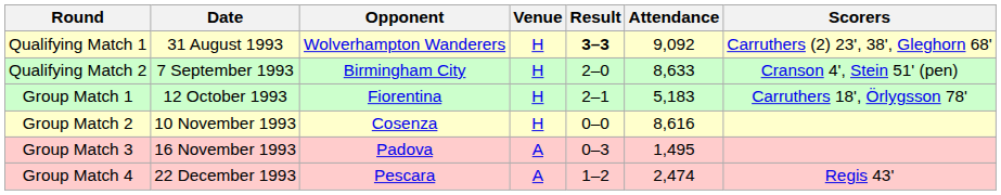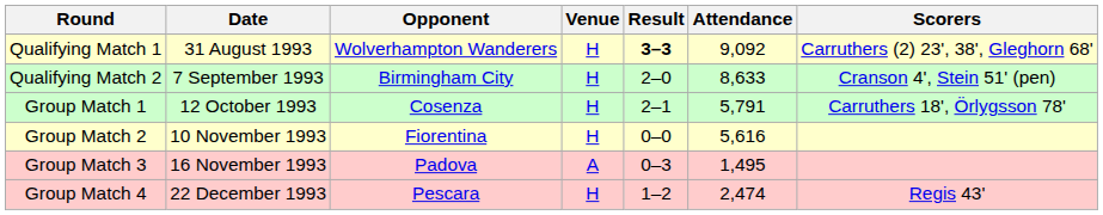Group Match 1 | Opponent: Fiorentina -> Cosenza
Group Match 1 | Attendance: 5,183 -> 5,791
Group Match 2 | Opponent: Cosenza -> Fiorentina
Group Match 2 | Attendance: 8,616 -> 5,616
Group Match 4 | Venue: A -> H
